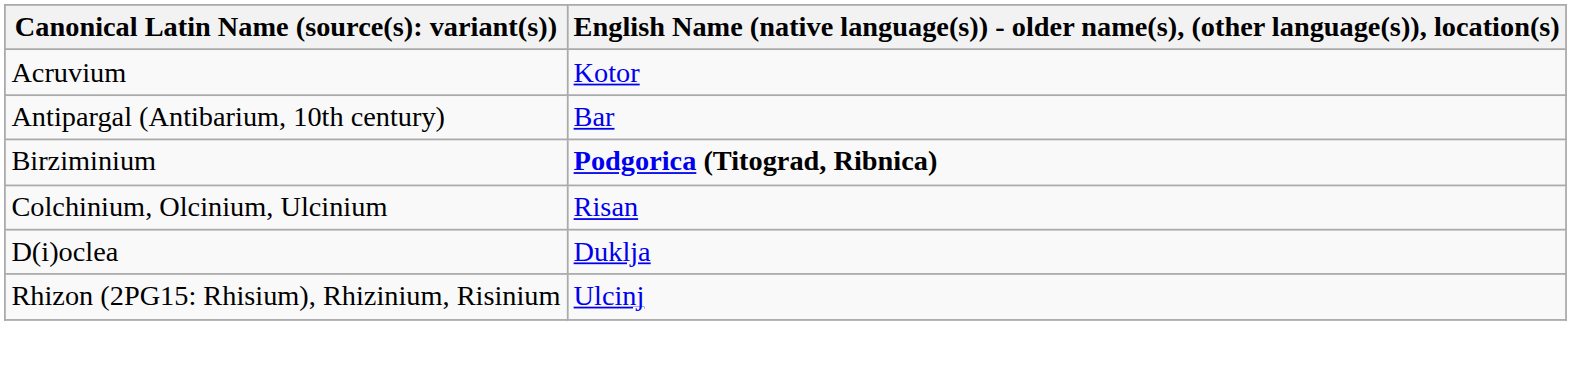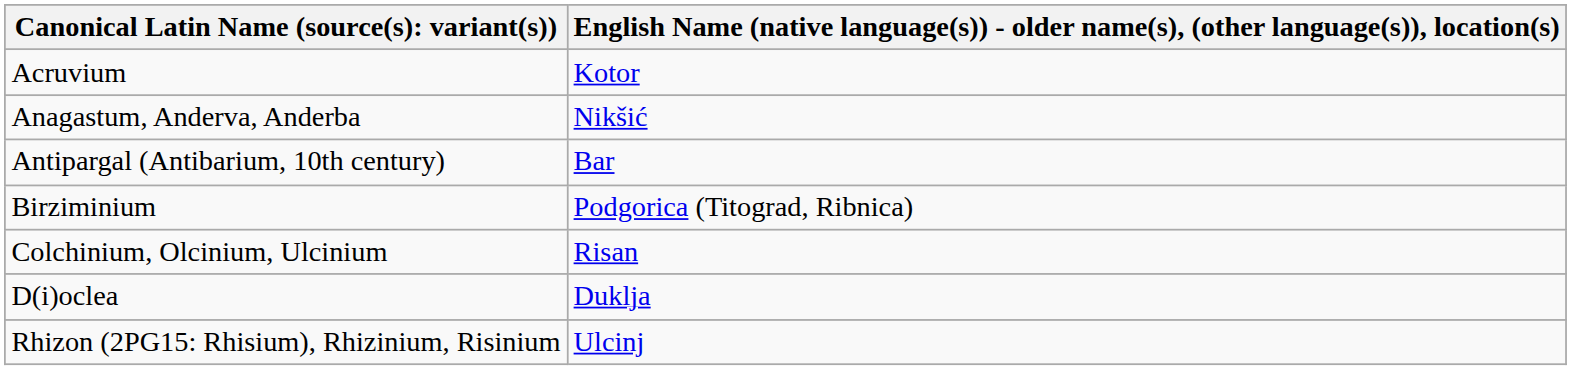+ row: Anagastum, Anderva, Anderba | Nikšić
Birziminium | column 2: bold -> normal
